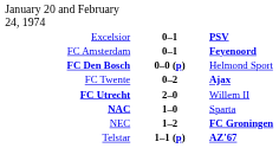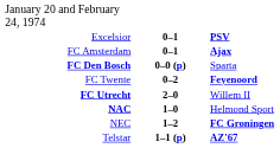FC Amsterdam | column 3: Feyenoord -> Ajax
FC Den Bosch | column 3: Helmond Sport -> Sparta
FC Twente | column 3: Ajax -> Feyenoord
NAC | column 3: Sparta -> Helmond Sport
